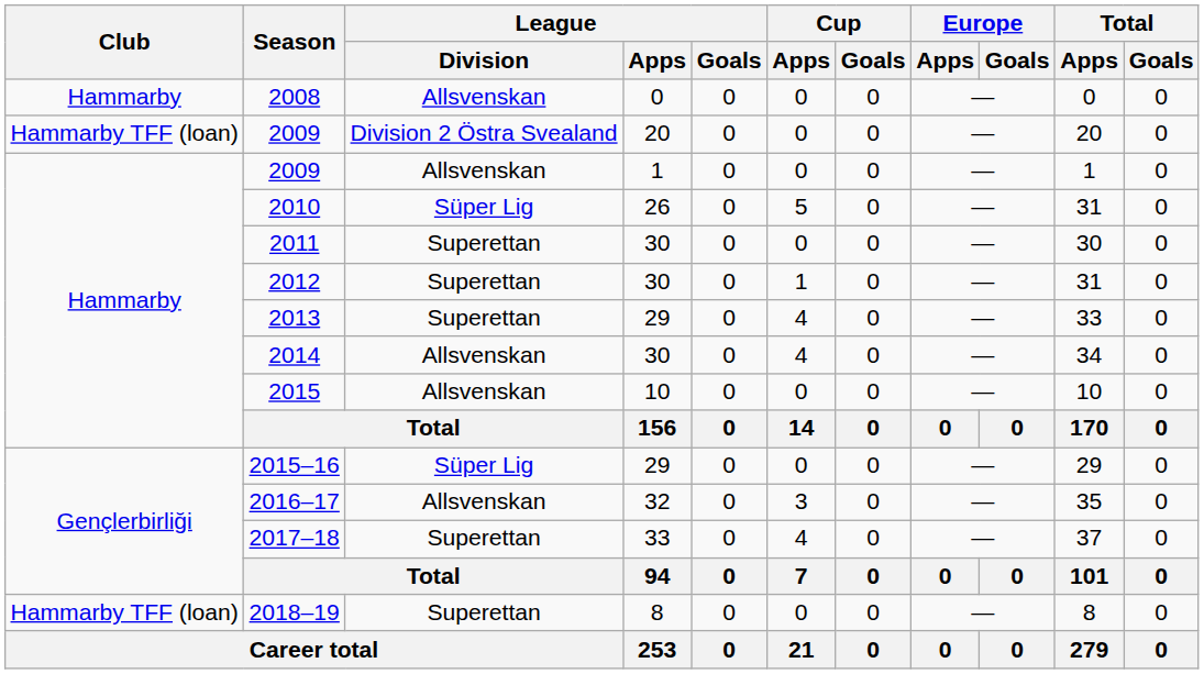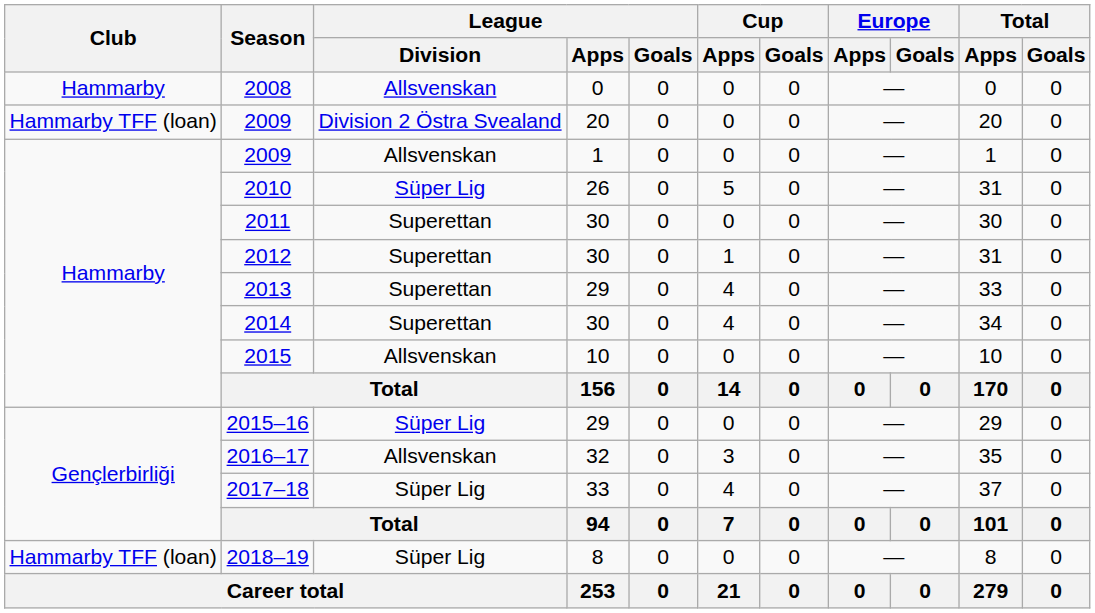2014 | League / Division: Allsvenskan -> Superettan
2017–18 | League / Division: Superettan -> Süper Lig
2018–19 | League / Division: Superettan -> Süper Lig
